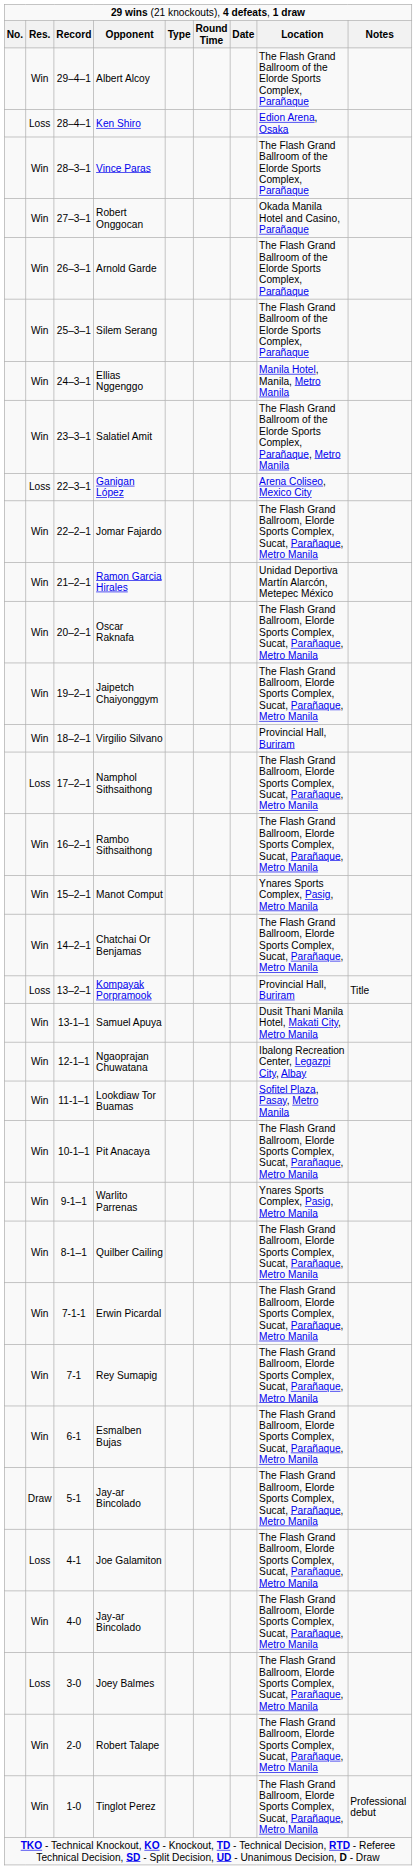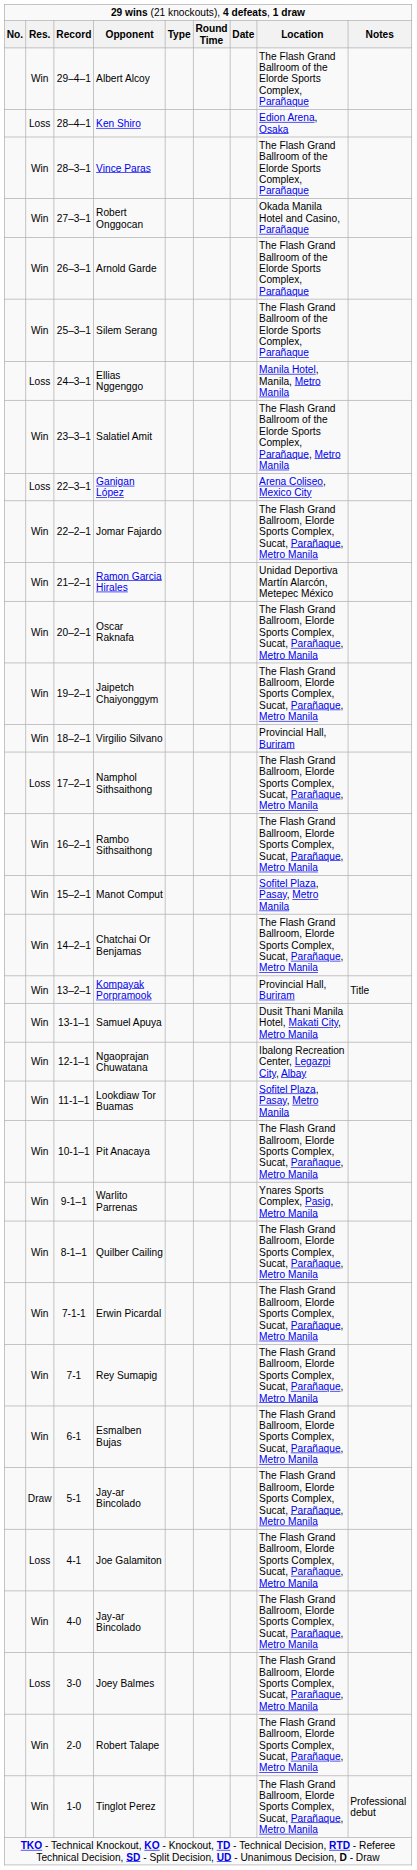Ellias Nggenggo | column 2: Win -> Loss
Manot Comput | column 8: Ynares Sports Complex, Pasig, Metro Manila -> Sofitel Plaza, Pasay, Metro Manila
Kompayak Porpramook | column 2: Loss -> Win
